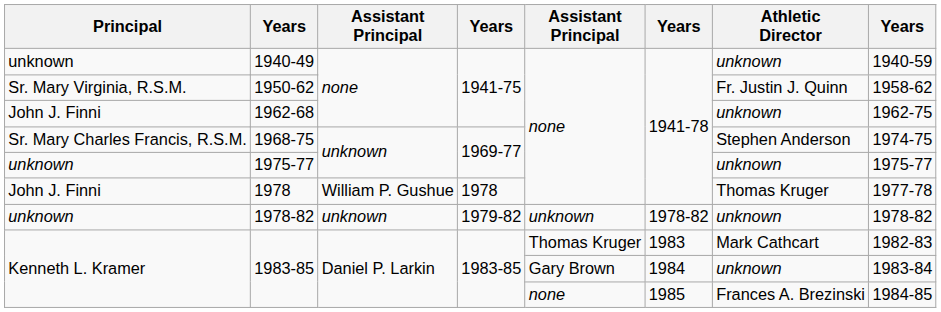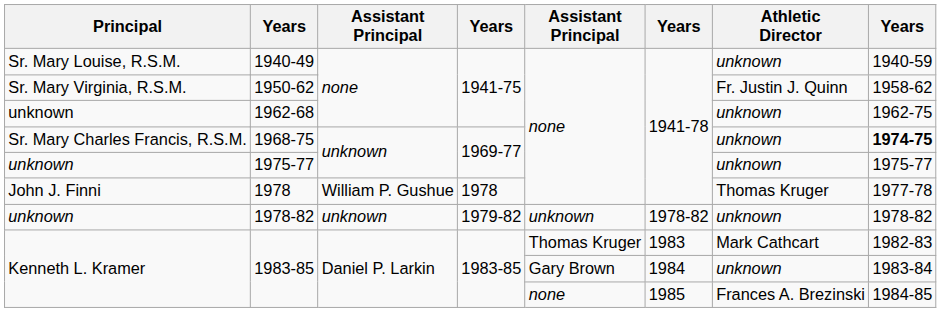1940-49 | Principal: unknown -> Sr. Mary Louise, R.S.M.
1962-68 | Principal: John J. Finni -> unknown
1968-75 / 1969-77 | Athletic Director: Stephen Anderson -> unknown
1968-75 / 1969-77 | column 8: normal -> bold
